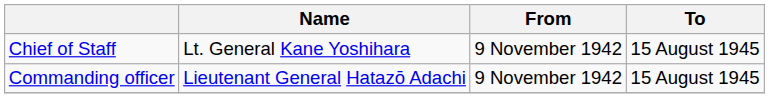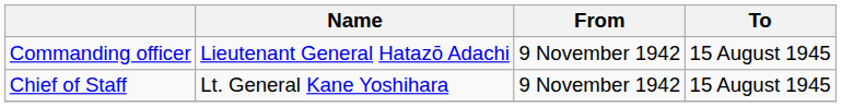rows swapped: Commanding officer <-> Chief of Staff
